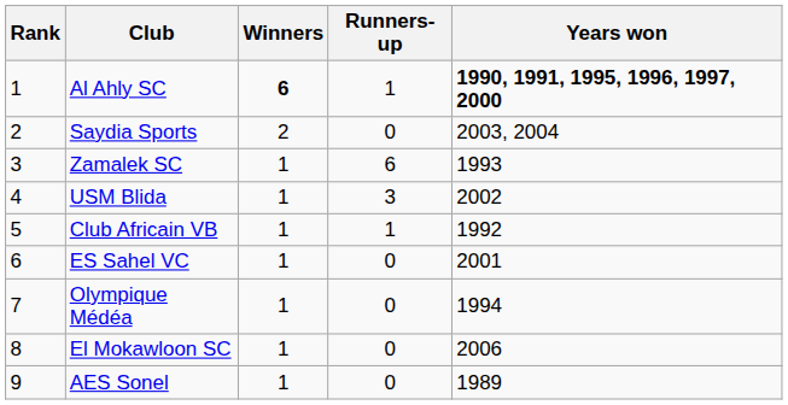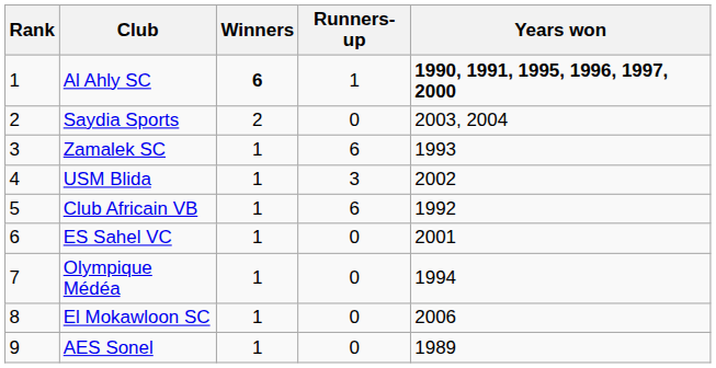Club Africain VB | Runners-up: 1 -> 6
